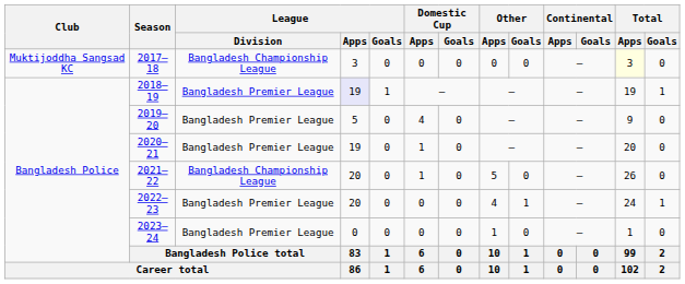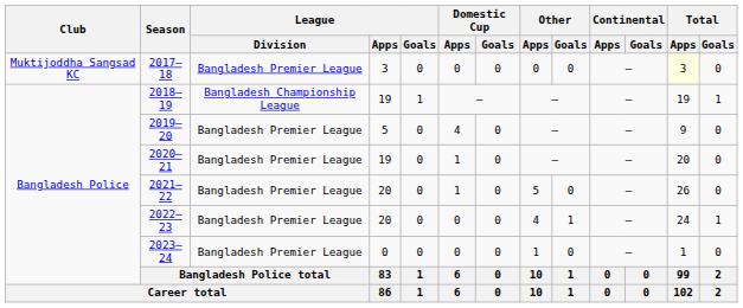2017–18 | League / Division: Bangladesh Championship League -> Bangladesh Premier League
2018–19 | League / Division: Bangladesh Premier League -> Bangladesh Championship League
2018–19 | League / Apps: lavender background -> no background
2021–22 | League / Division: Bangladesh Championship League -> Bangladesh Premier League
